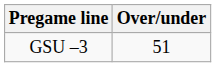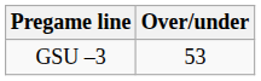GSU –3 | Over/under: 51 -> 53
